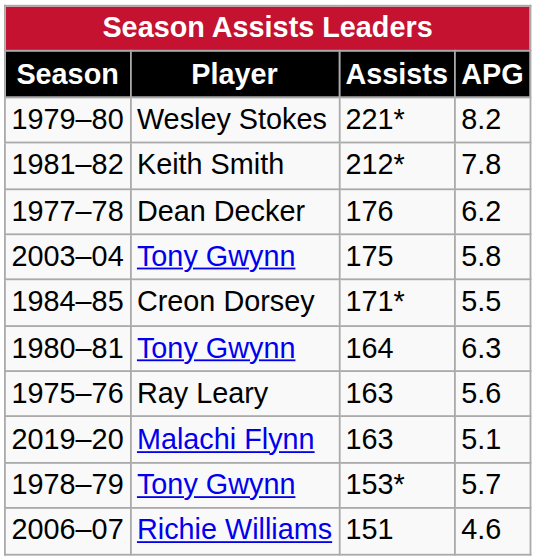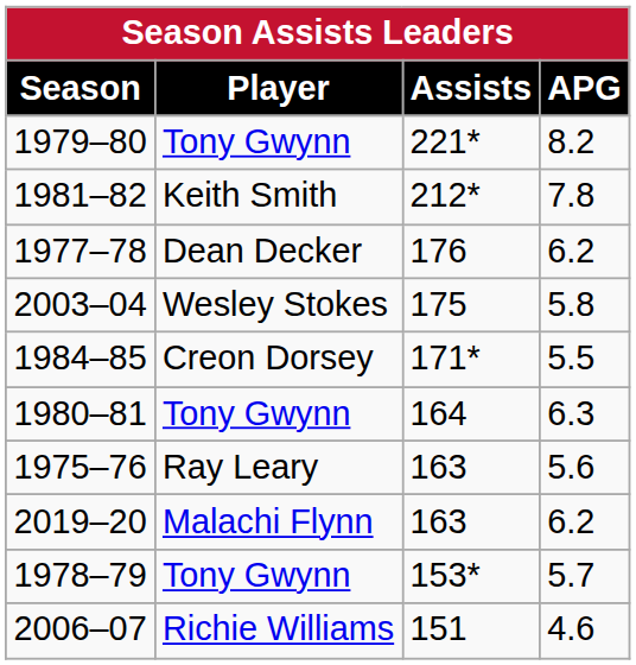1979–80 | Player: Wesley Stokes -> Tony Gwynn
2003–04 | Player: Tony Gwynn -> Wesley Stokes
2019–20 | APG: 5.1 -> 6.2
